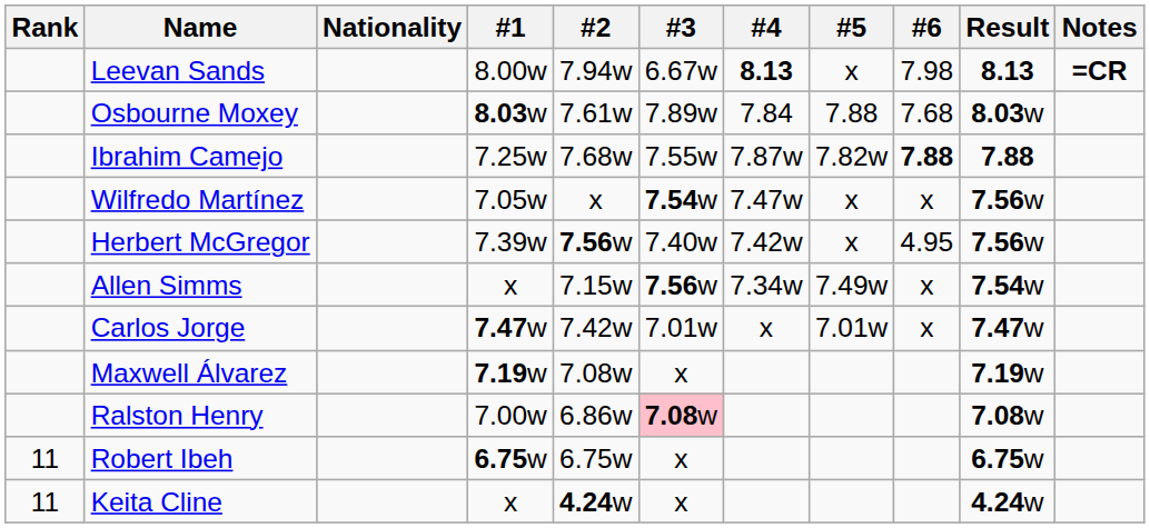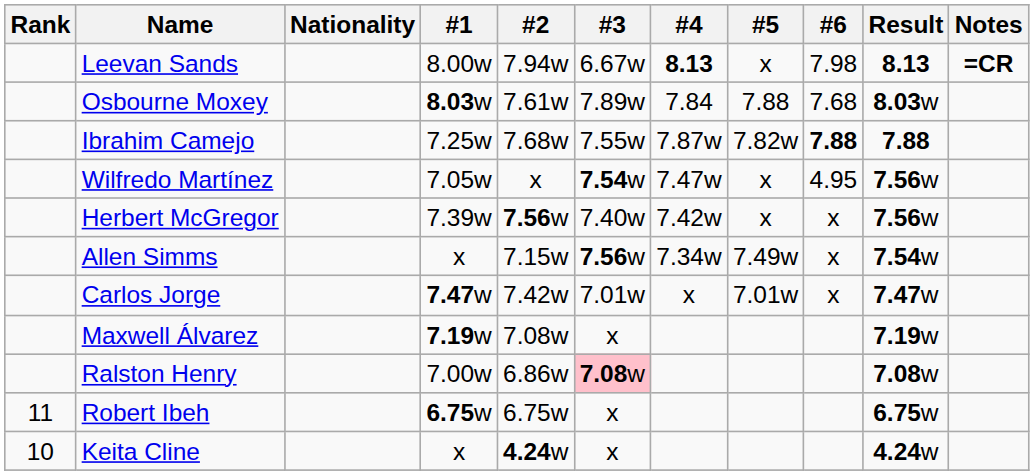Wilfredo Martínez | #6: x -> 4.95
Herbert McGregor | #6: 4.95 -> x
Keita Cline | Rank: 11 -> 10
